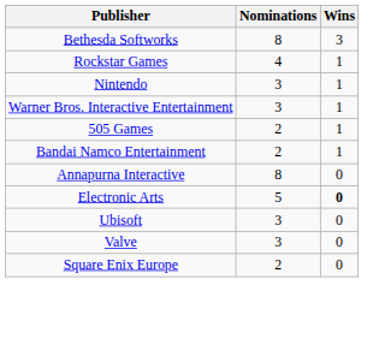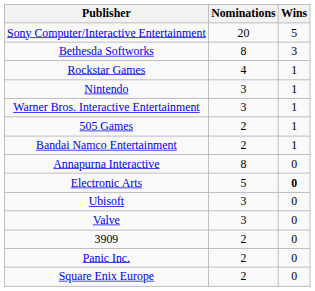+ row: Sony Computer/Interactive Entertainment | 20 | 5
+ row: 3909 | 2 | 0
+ row: Panic Inc. | 2 | 0
